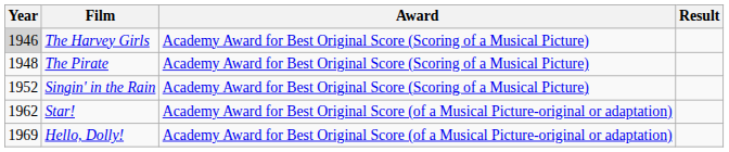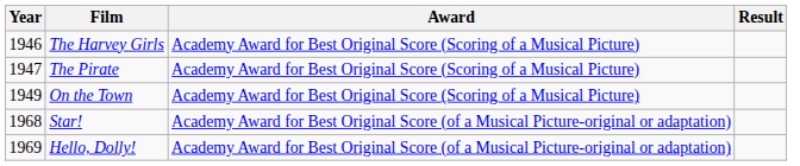The Harvey Girls | Year: lightgrey background -> no background
The Pirate | Year: 1948 -> 1947
+ row: 1949 | On the Town | Academy Award for Best Original Score (Scoring of a Musical Picture)
- row: 1952 | Singin' in the Rain | Academy Award for Best Original Score (Scoring of a Musical Picture)
Star! | Year: 1962 -> 1968
